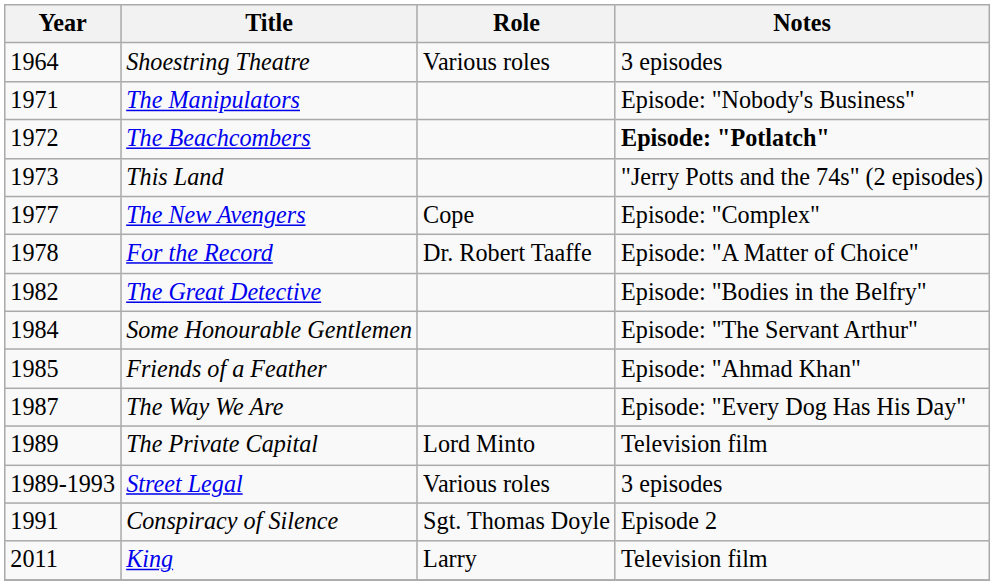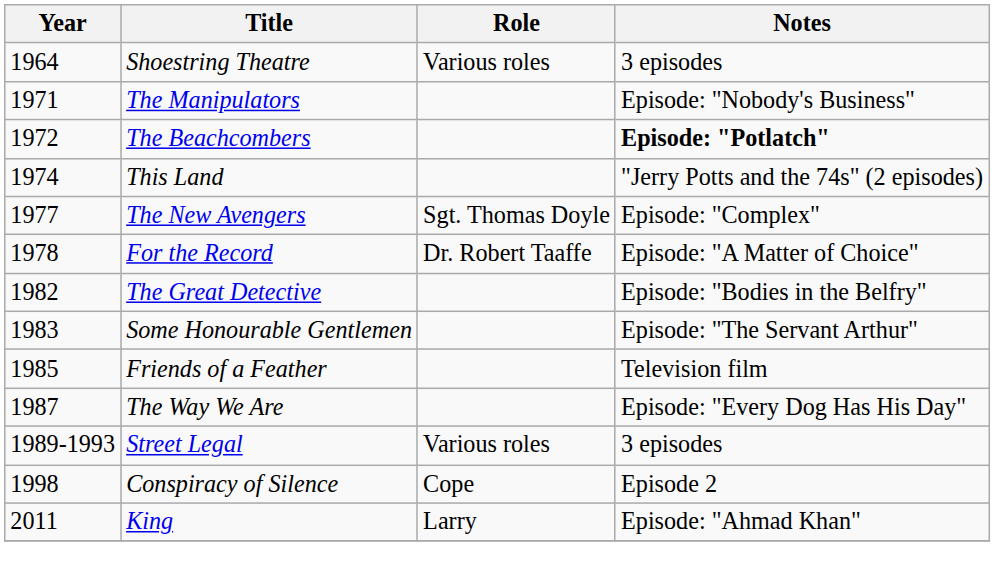This Land | Year: 1973 -> 1974
The New Avengers | Role: Cope -> Sgt. Thomas Doyle
Some Honourable Gentlemen | Year: 1984 -> 1983
Friends of a Feather | Notes: Episode: "Ahmad Khan" -> Television film
- row: 1989 | The Private Capital | Lord Minto | Television film
Conspiracy of Silence | Year: 1991 -> 1998
Conspiracy of Silence | Role: Sgt. Thomas Doyle -> Cope
King | Notes: Television film -> Episode: "Ahmad Khan"
